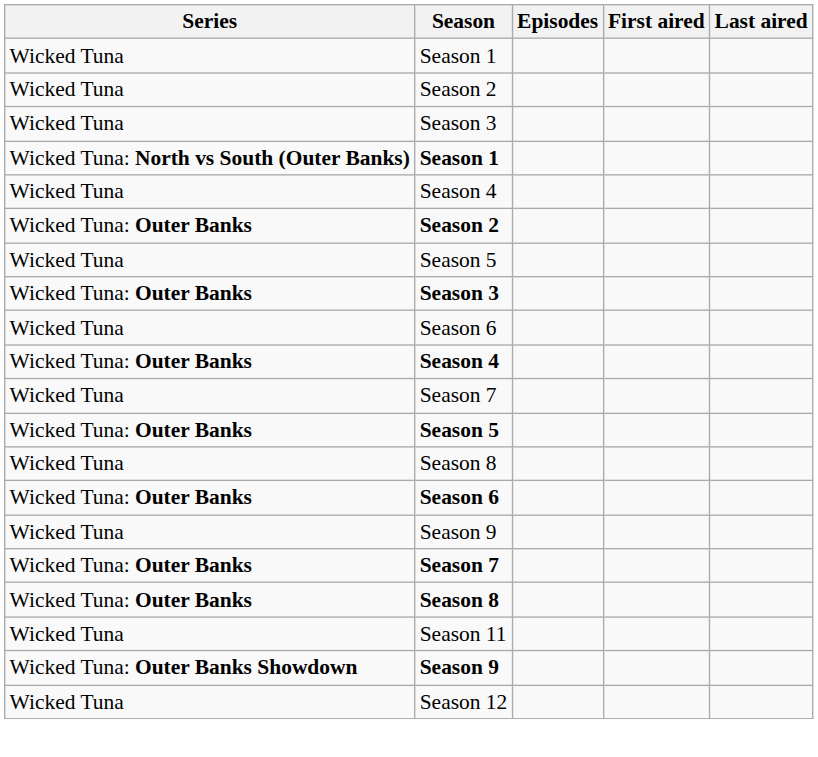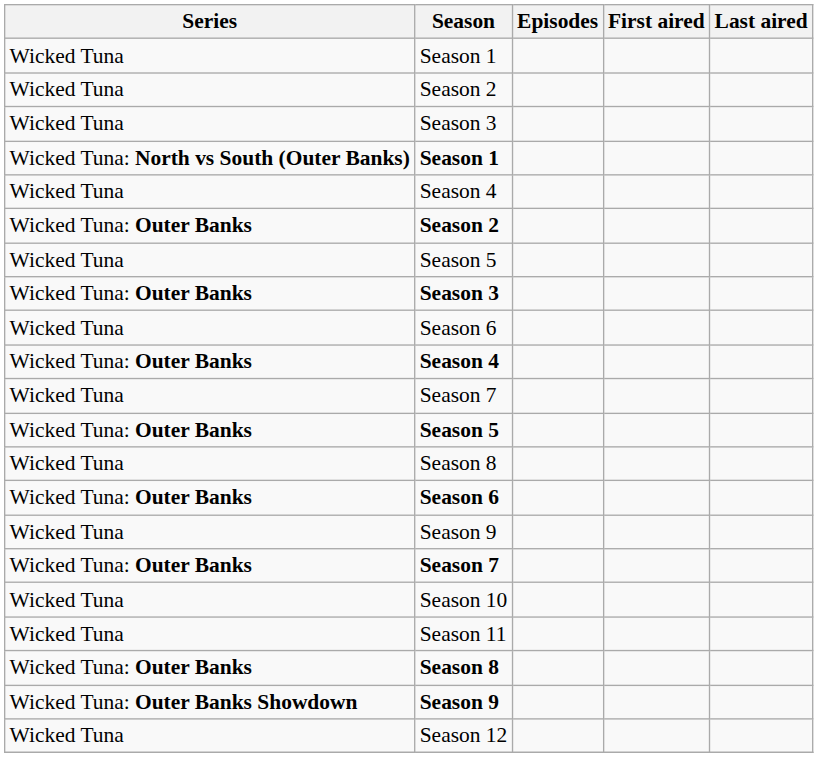+ row: Wicked Tuna | Season 10
rows swapped: Wicked Tuna: Outer Banks / Season 8 <-> Season 11
